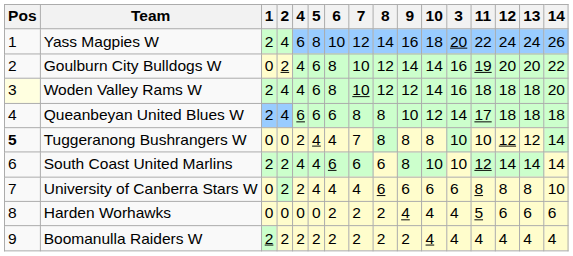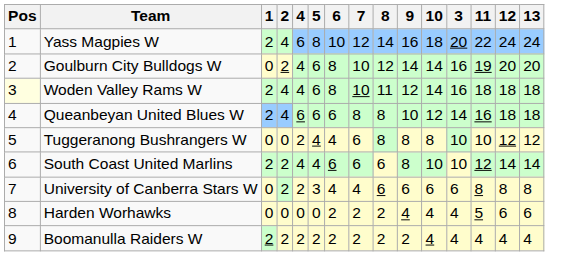- column: 14 | 26 | 22 | 20 | 18 | 14 | 14 | 10 | 6 | 4
Woden Valley Rams W | 8: 12 -> 11
Queanbeyan United Blues W | 11: 17 -> 16
Tuggeranong Bushrangers W | Pos: bold -> normal
Tuggeranong Bushrangers W | 7: 7 -> 6
University of Canberra Stars W | 5: 4 -> 3
